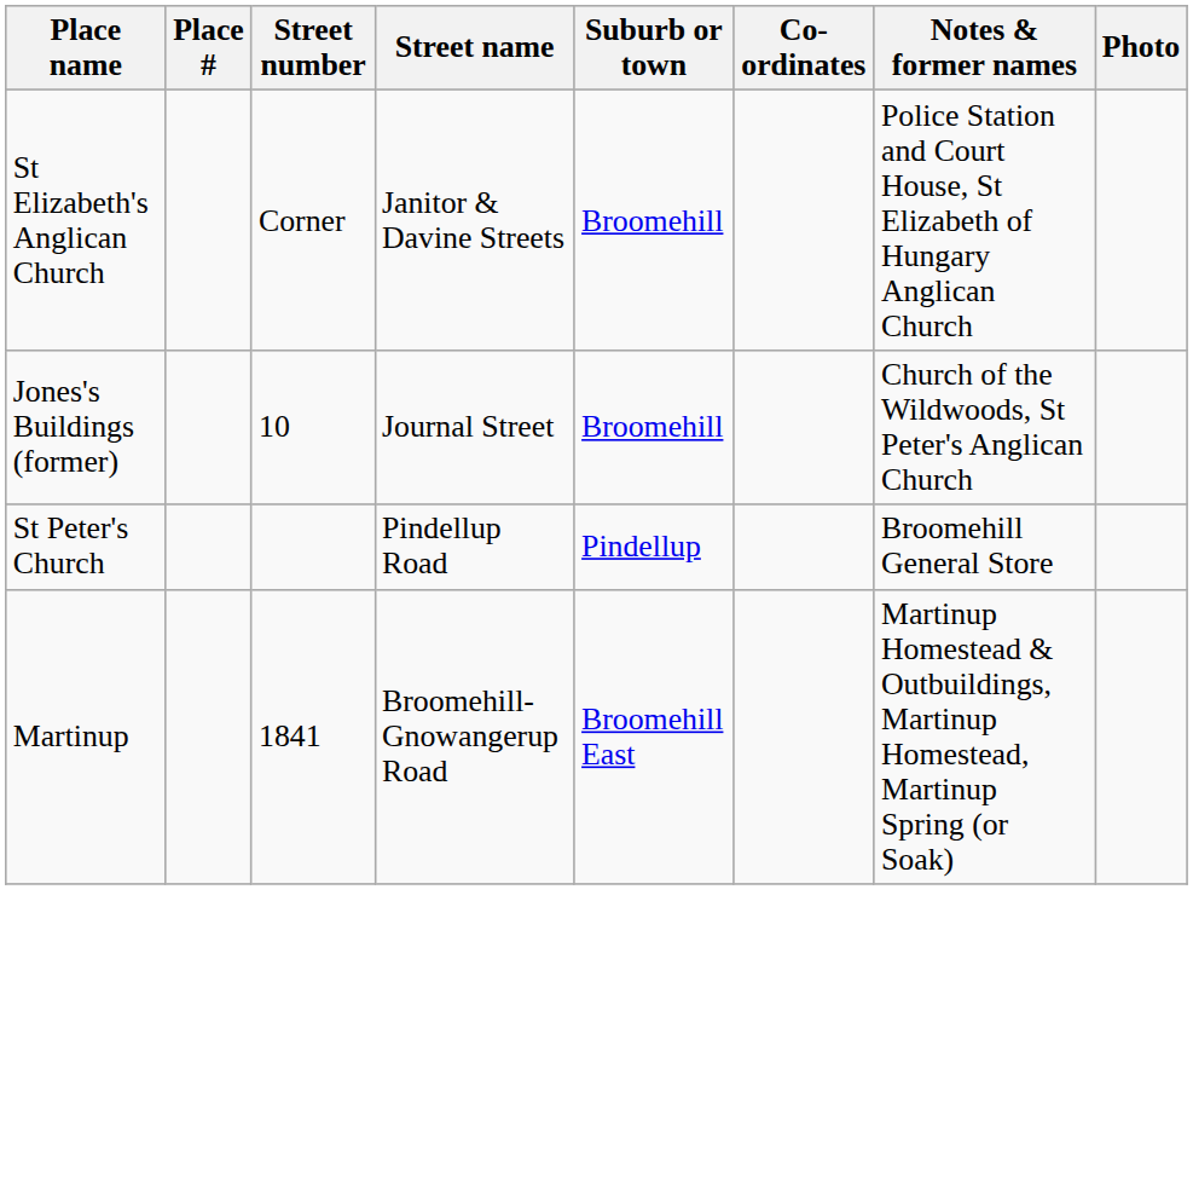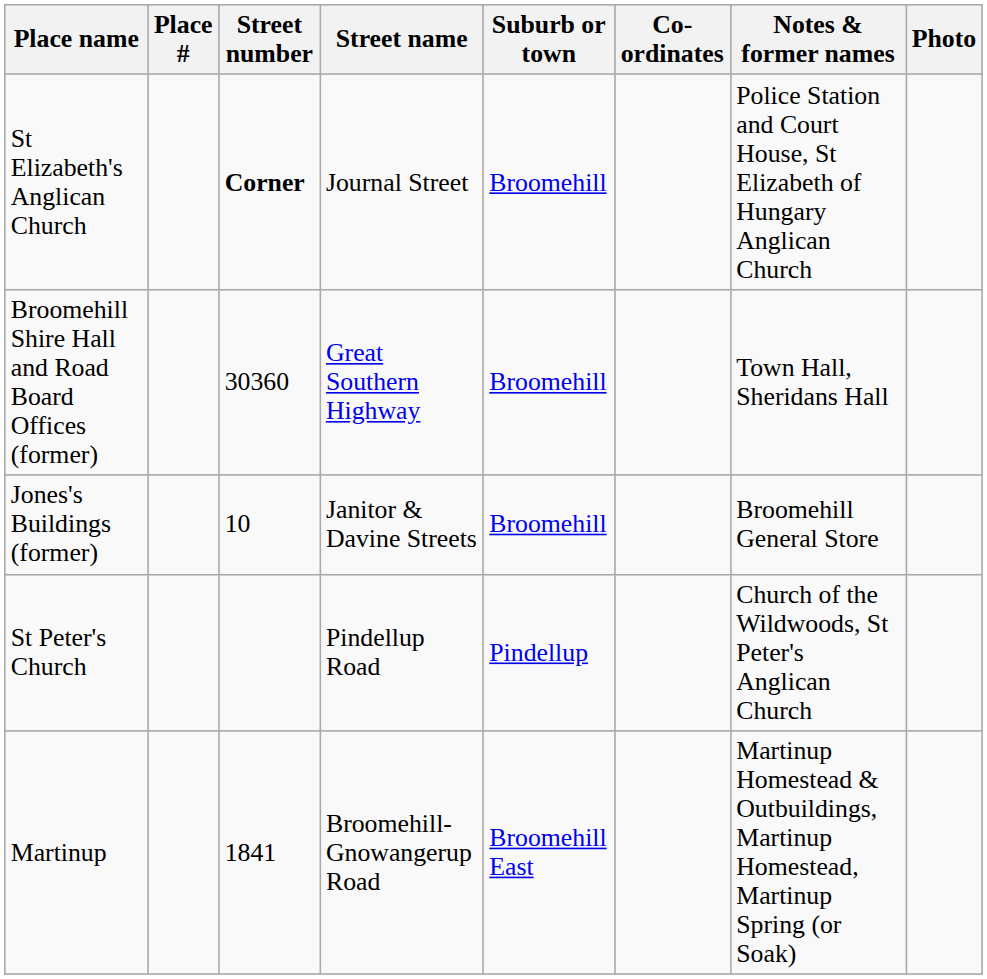St Elizabeth's Anglican Church | Street number: normal -> bold
St Elizabeth's Anglican Church | Street name: Janitor & Davine Streets -> Journal Street
+ row: Broomehill Shire Hall and Road Board Offices (former) | 30360 | Great Southern Highway | Broomehill | Town Hall, Sheridans Hall
Jones's Buildings (former) | Street name: Journal Street -> Janitor & Davine Streets
Jones's Buildings (former) | Notes & former names: Church of the Wildwoods, St Peter's Anglican Church -> Broomehill General Store
St Peter's Church | Notes & former names: Broomehill General Store -> Church of the Wildwoods, St Peter's Anglican Church
